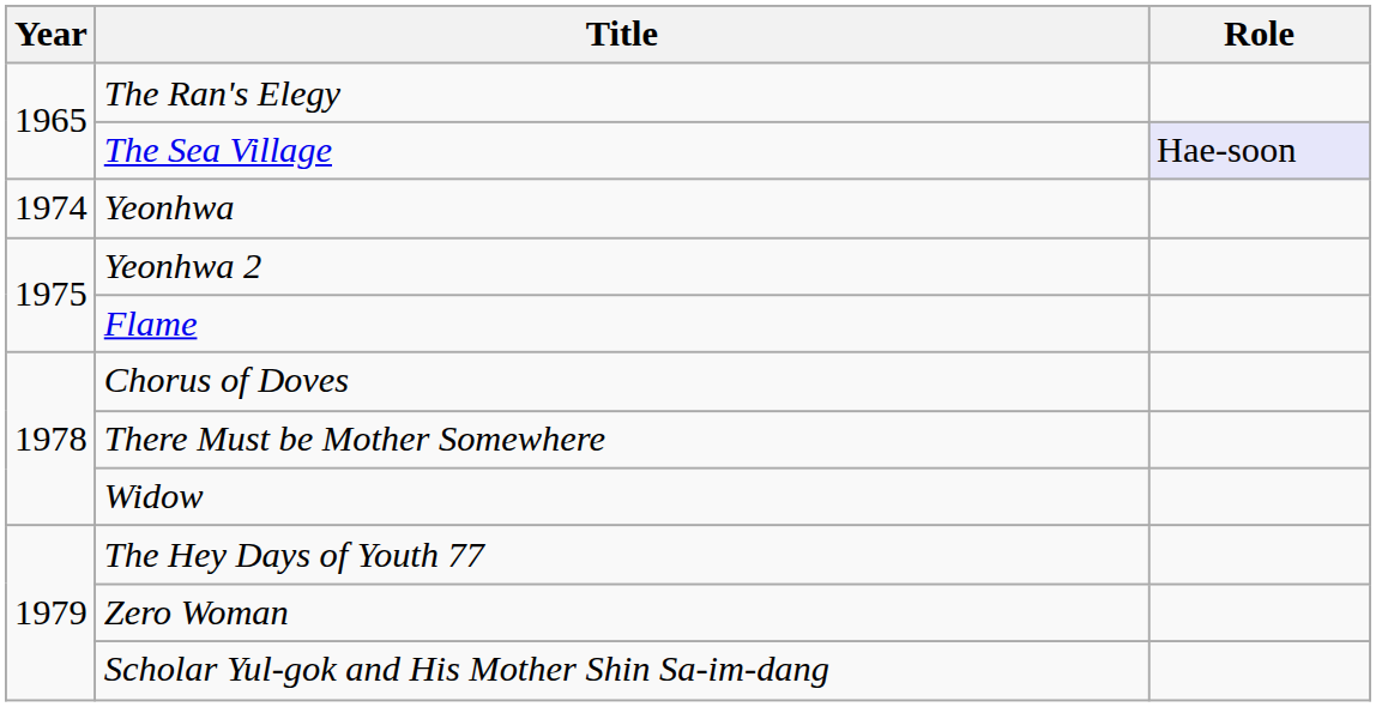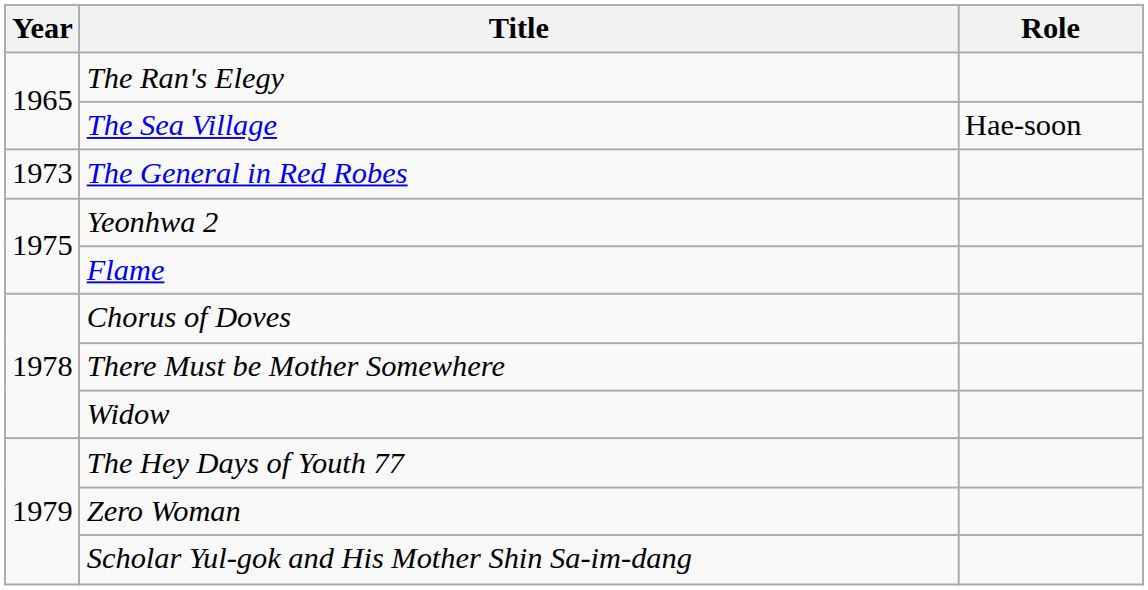The Sea Village | Role: lavender background -> no background
+ row: 1973 | The General in Red Robes
- row: 1974 | Yeonhwa
